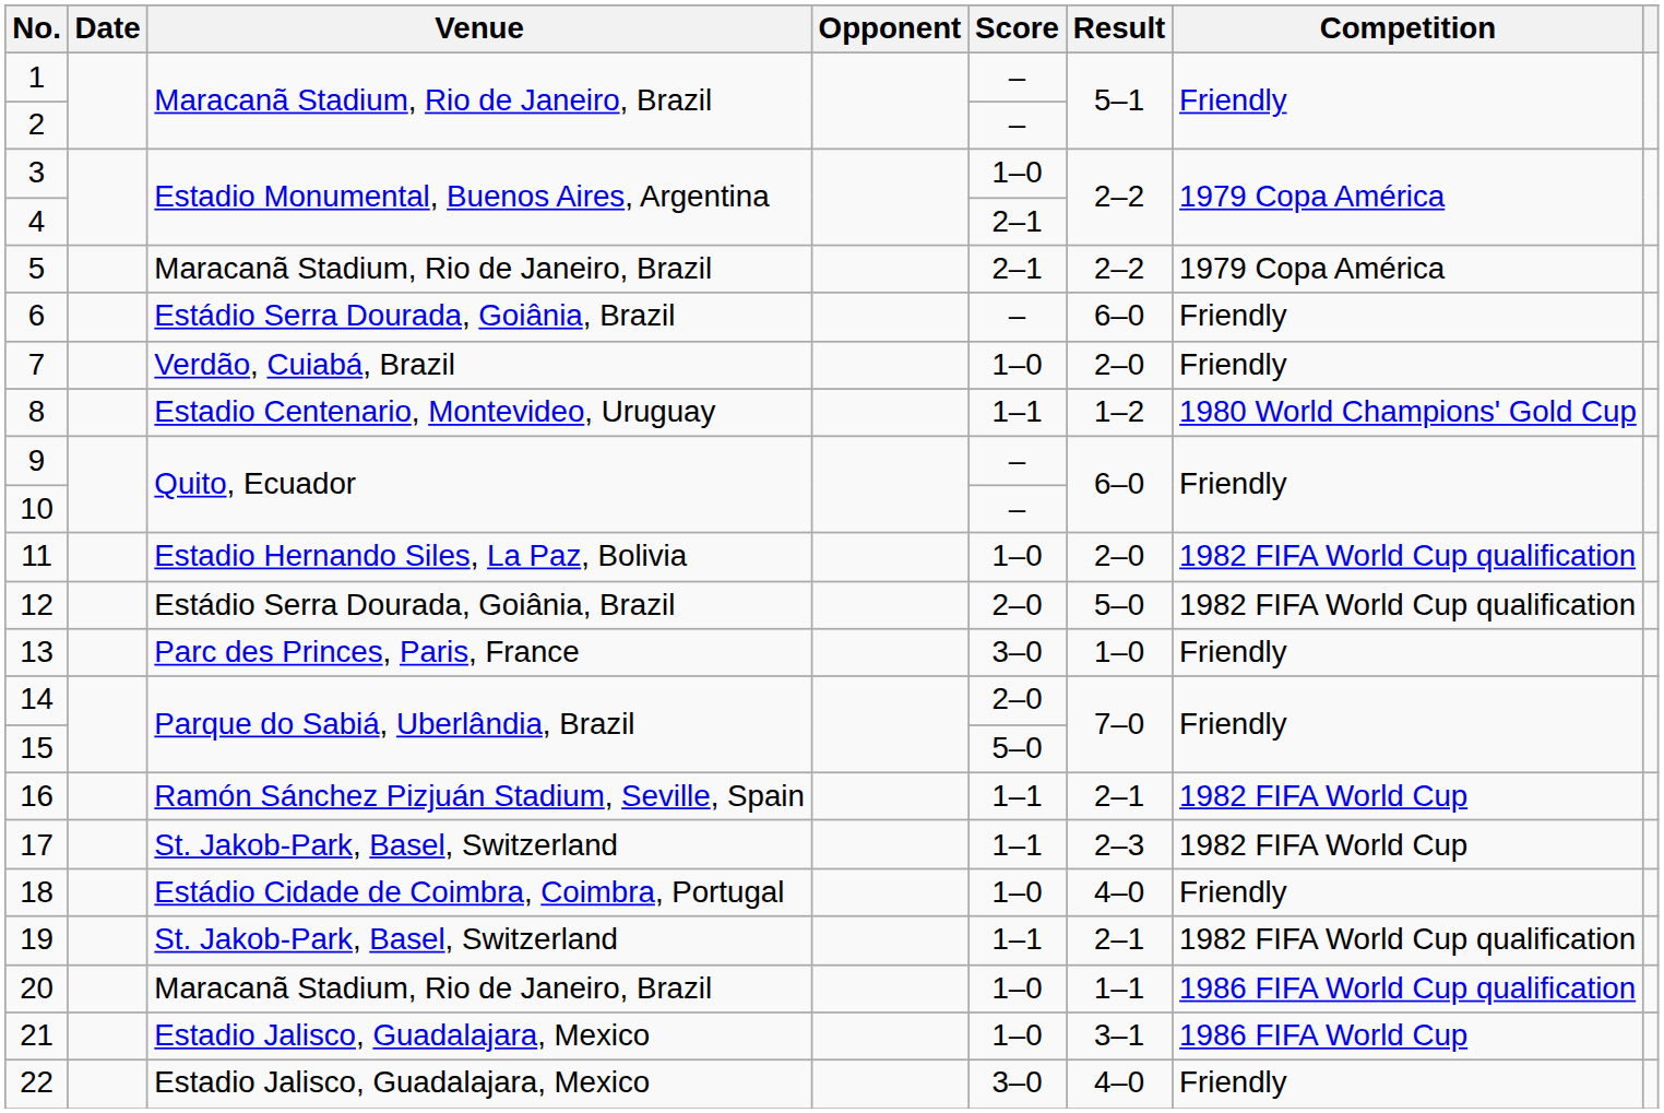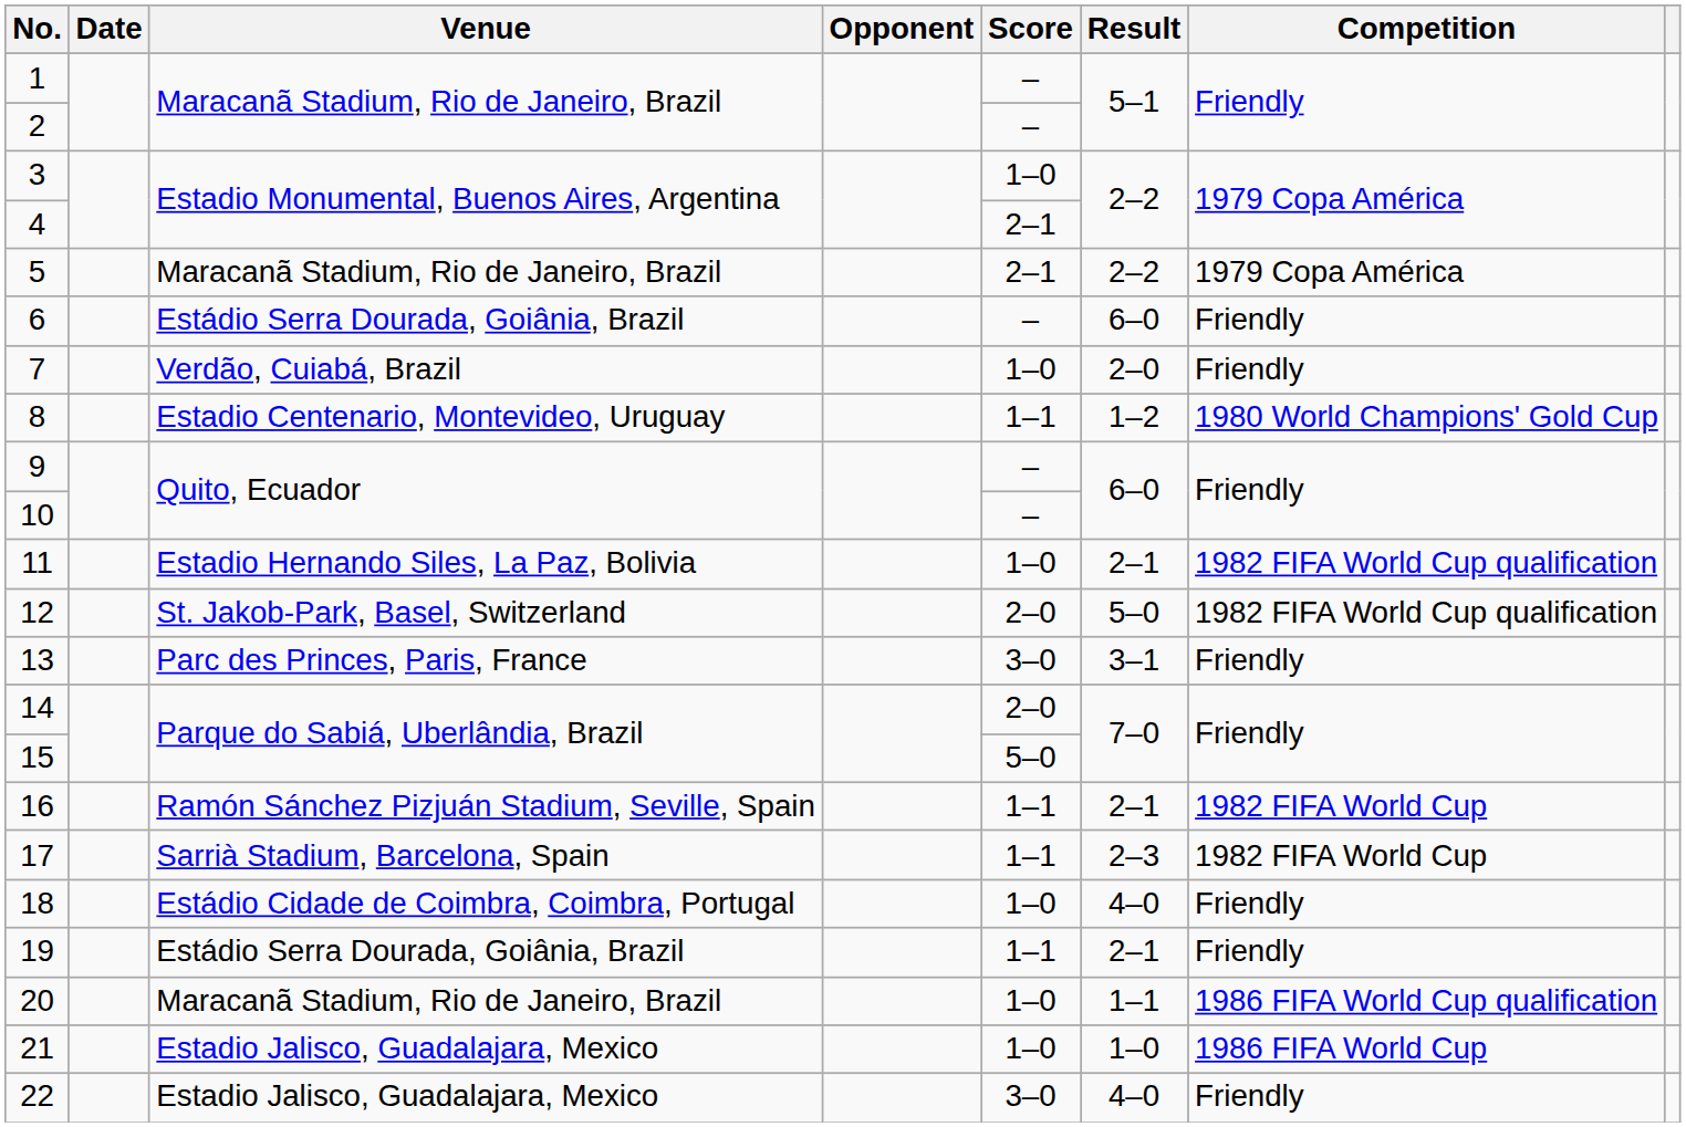11 | Result: 2–0 -> 2–1
12 | Venue: Estádio Serra Dourada, Goiânia, Brazil -> St. Jakob-Park, Basel, Switzerland
13 | Result: 1–0 -> 3–1
17 | Venue: St. Jakob-Park, Basel, Switzerland -> Sarrià Stadium, Barcelona, Spain
19 | Venue: St. Jakob-Park, Basel, Switzerland -> Estádio Serra Dourada, Goiânia, Brazil
19 | Competition: 1982 FIFA World Cup qualification -> Friendly
21 | Result: 3–1 -> 1–0
